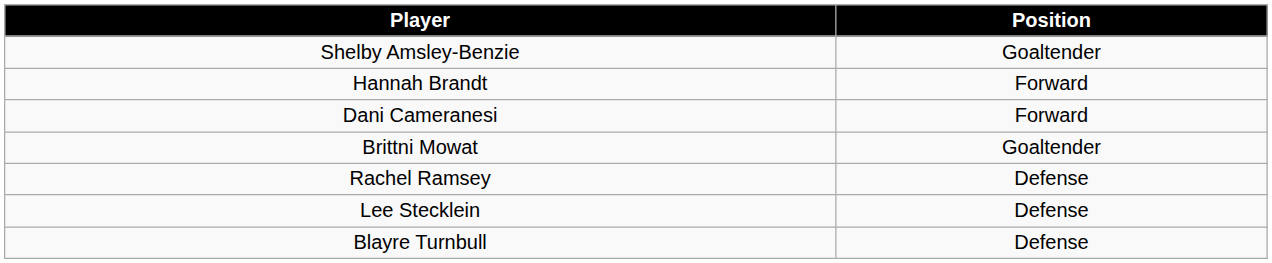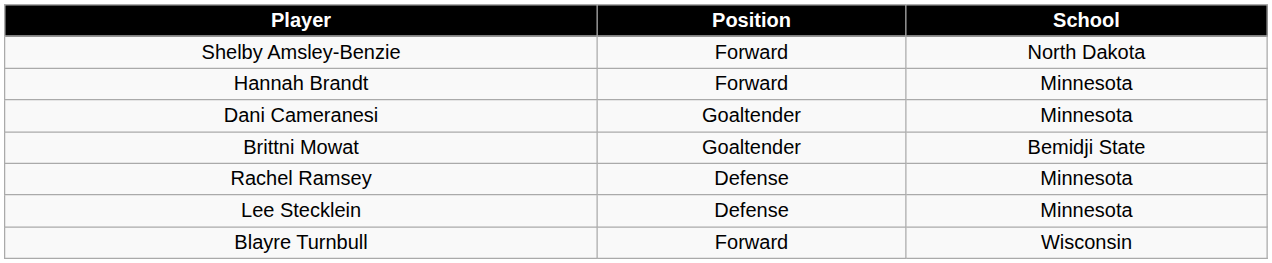+ column: School | North Dakota | Minnesota | Minnesota | Bemidji State | Minnesota | Minnesota | Wisconsin
Shelby Amsley-Benzie | Position: Goaltender -> Forward
Dani Cameranesi | Position: Forward -> Goaltender
Blayre Turnbull | Position: Defense -> Forward
